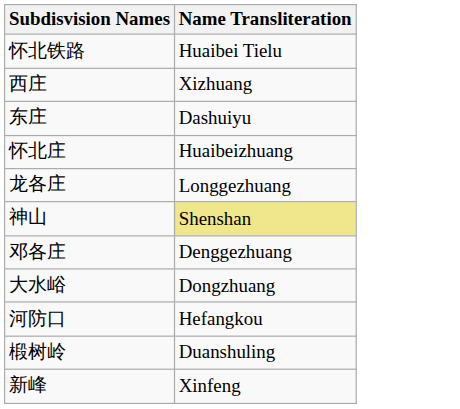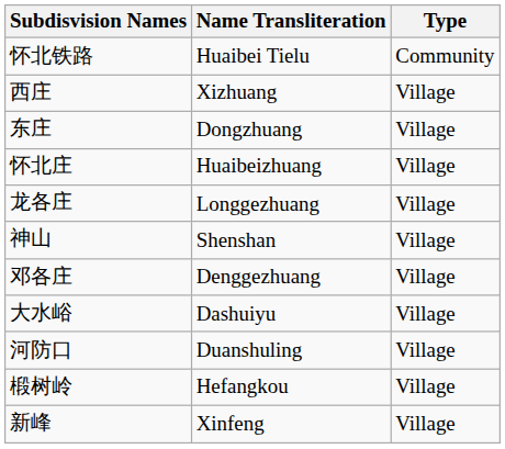+ column: Type | Community | Village | Village | Village | Village | Village | Village | Village | Village | Village | Village
东庄 | Name Transliteration: Dashuiyu -> Dongzhuang
神山 | Name Transliteration: khaki background -> no background
大水峪 | Name Transliteration: Dongzhuang -> Dashuiyu
河防口 | Name Transliteration: Hefangkou -> Duanshuling
椴树岭 | Name Transliteration: Duanshuling -> Hefangkou
